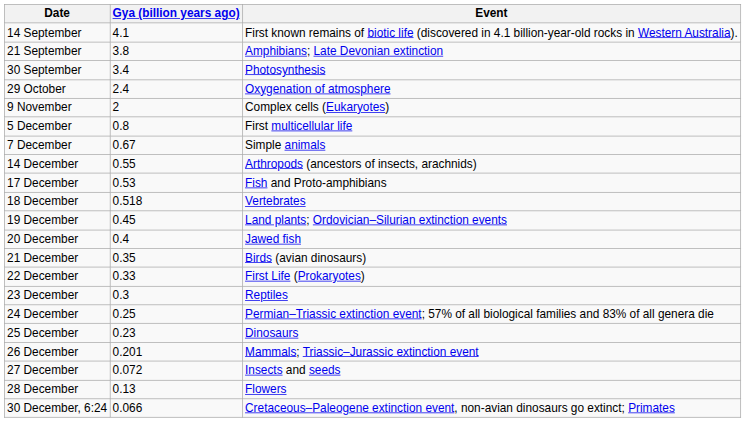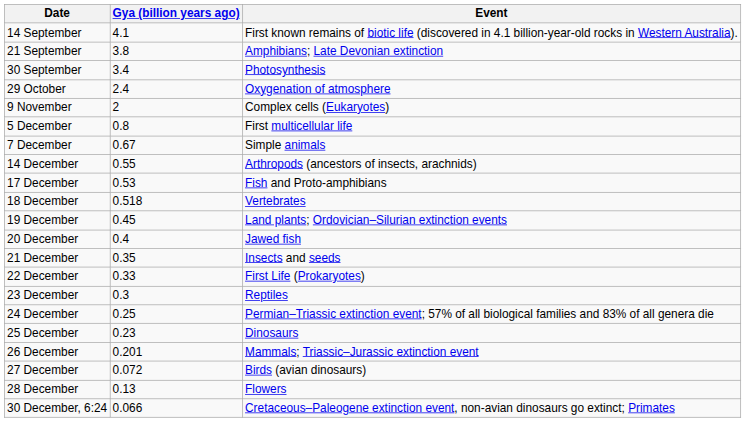21 December | Event: Birds (avian dinosaurs) -> Insects and seeds
27 December | Event: Insects and seeds -> Birds (avian dinosaurs)
